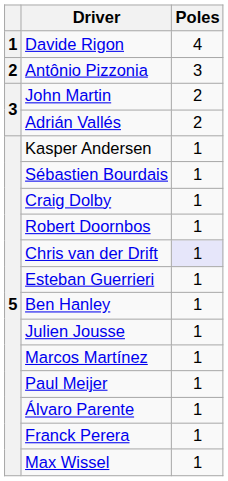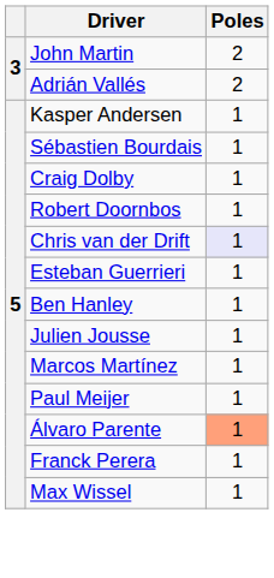- row: 1 | Davide Rigon | 4
- row: 2 | Antônio Pizzonia | 3
Álvaro Parente | Poles: no background -> lightsalmon background
